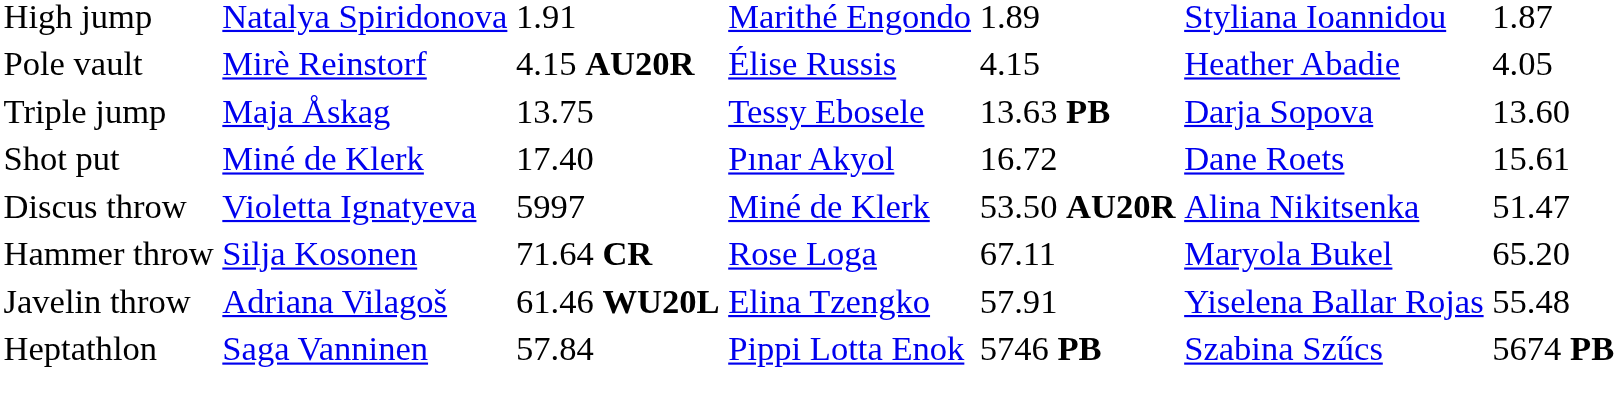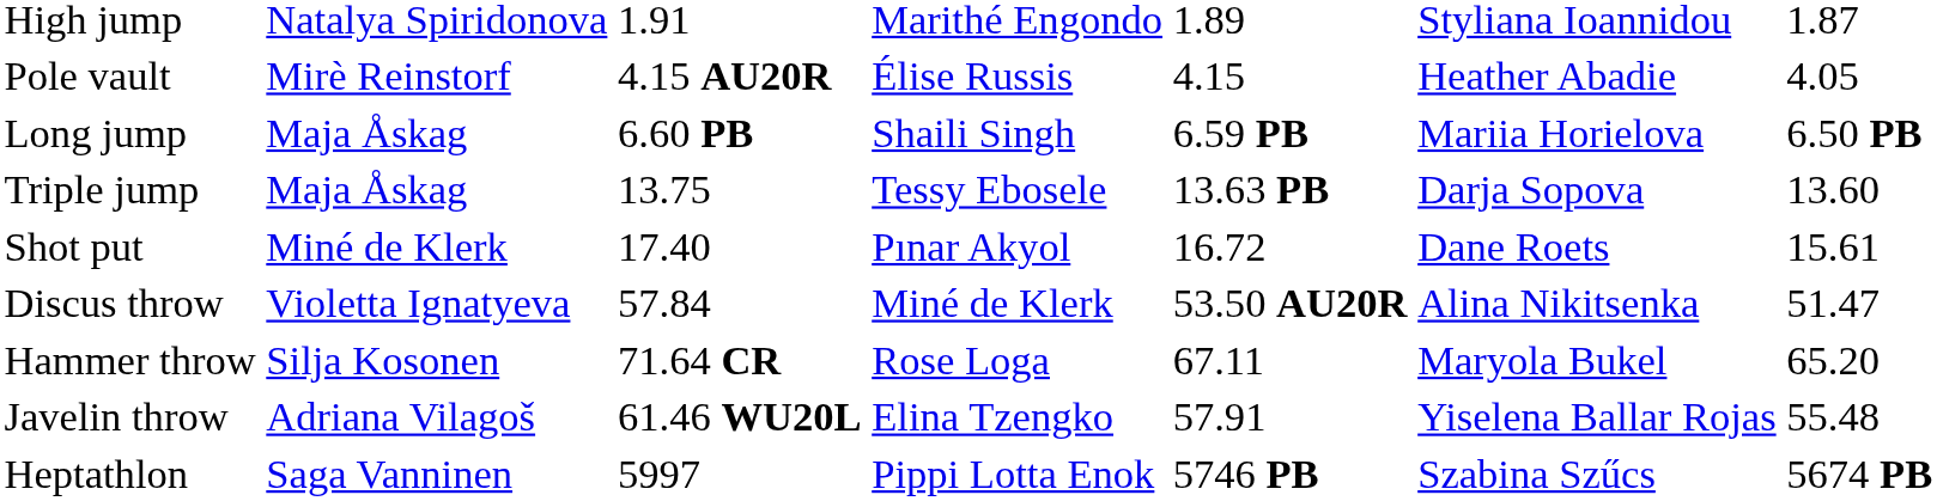+ row: Long jump | Maja Åskag | 6.60 PB | Shaili Singh | 6.59 PB | Mariia Horielova | 6.50 PB
Discus throw | column 3: 5997 -> 57.84
Heptathlon | column 3: 57.84 -> 5997
